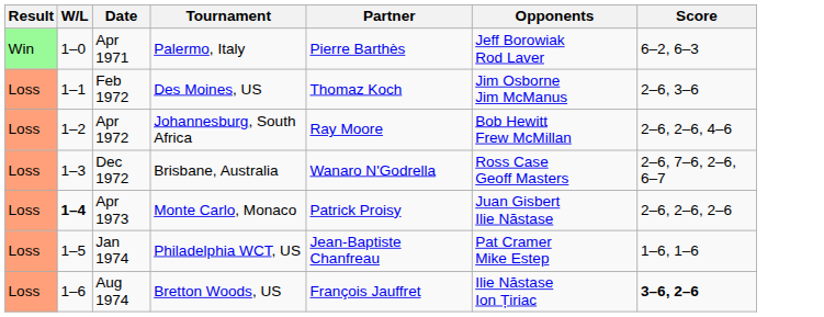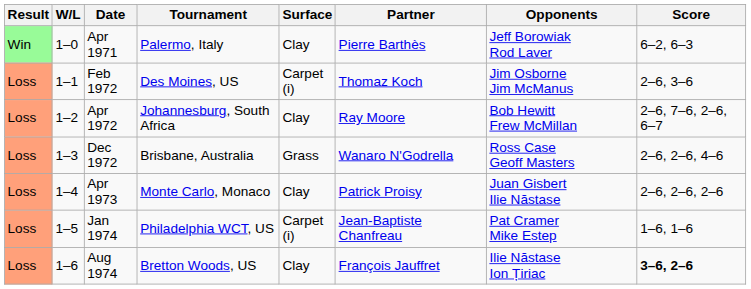+ column: Surface | Clay | Carpet (i) | Clay | Grass | Clay | Carpet (i) | Clay
Apr 1972 | Score: 2–6, 2–6, 4–6 -> 2–6, 7–6, 2–6, 6–7
Dec 1972 | Score: 2–6, 7–6, 2–6, 6–7 -> 2–6, 2–6, 4–6
Apr 1973 | W/L: bold -> normal
